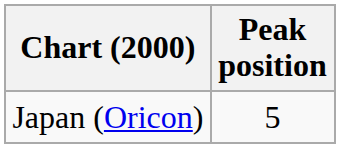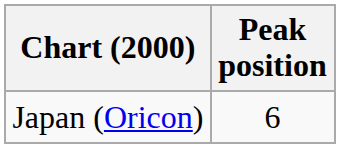Japan (Oricon) | Peak position: 5 -> 6
